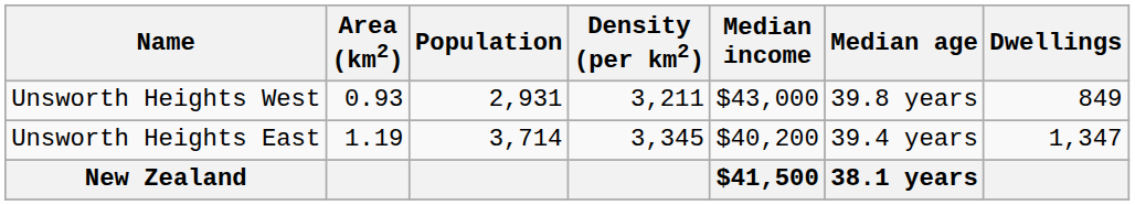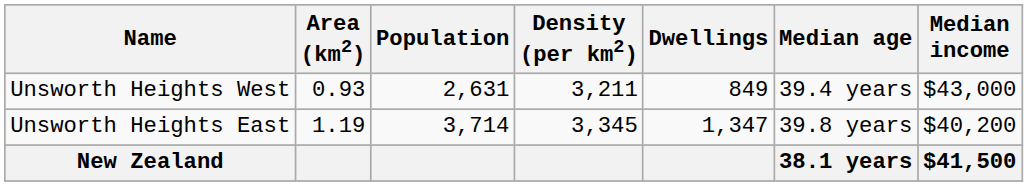columns swapped: Dwellings <-> Median income
Unsworth Heights West | Population: 2,931 -> 2,631
Unsworth Heights West | Median age: 39.8 years -> 39.4 years
Unsworth Heights East | Median age: 39.4 years -> 39.8 years
